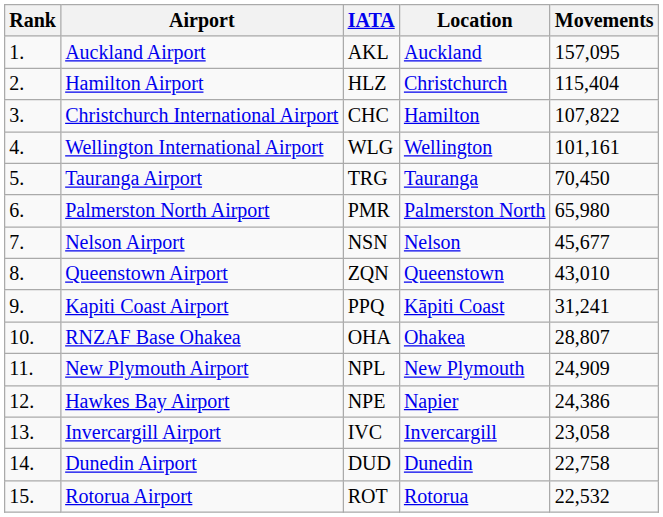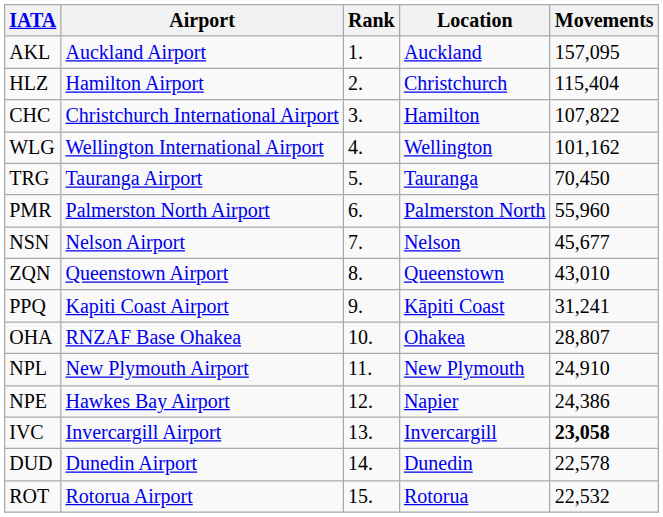columns swapped: Rank <-> IATA
Wellington International Airport | Movements: 101,161 -> 101,162
Palmerston North Airport | Movements: 65,980 -> 55,960
New Plymouth Airport | Movements: 24,909 -> 24,910
Invercargill Airport | Movements: normal -> bold
Dunedin Airport | Movements: 22,758 -> 22,578
